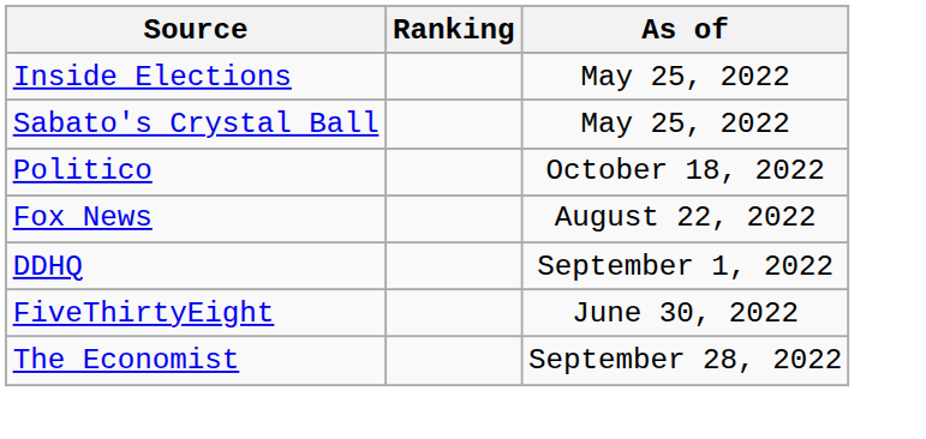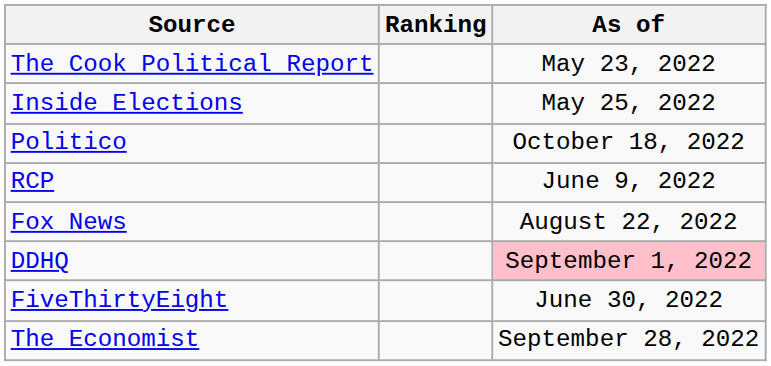+ row: The Cook Political Report | May 23, 2022
- row: Sabato's Crystal Ball | May 25, 2022
+ row: RCP | June 9, 2022
DDHQ | As of: no background -> pink background
